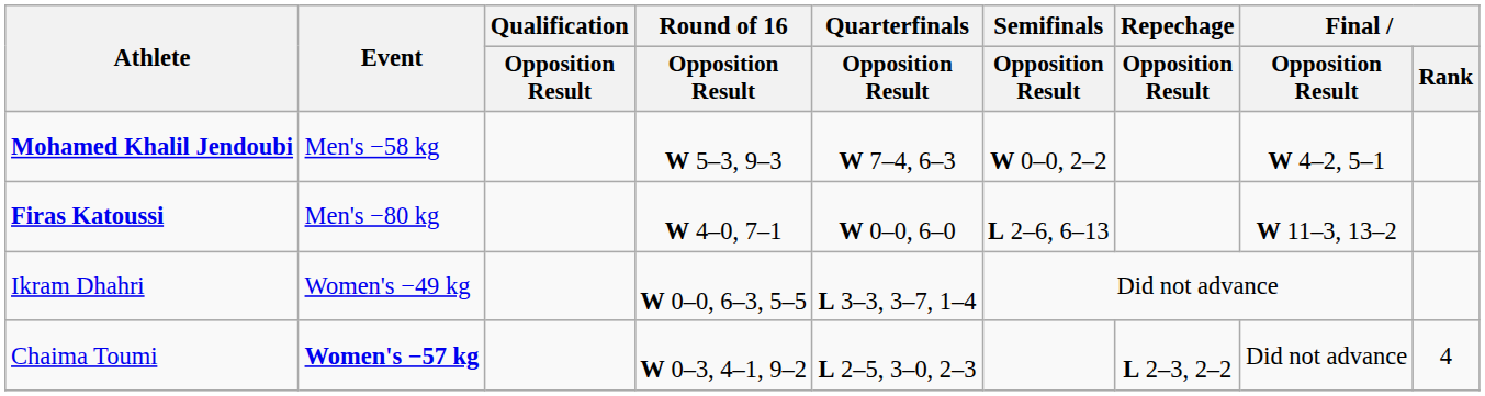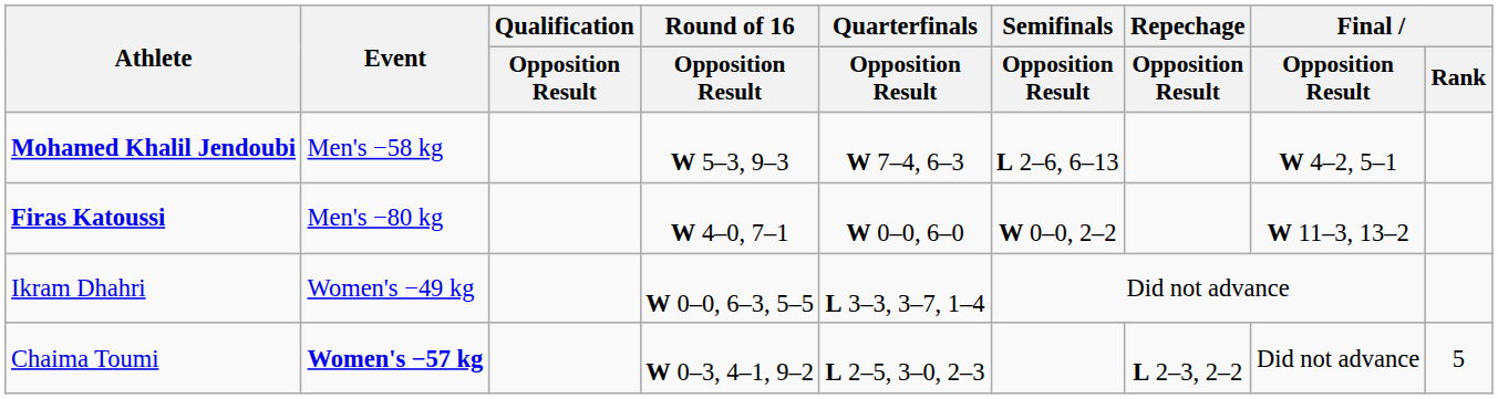Mohamed Khalil Jendoubi | Semifinals / Opposition Result: W 0–0, 2–2 -> L 2–6, 6–13
Firas Katoussi | Semifinals / Opposition Result: L 2–6, 6–13 -> W 0–0, 2–2
Chaima Toumi | Final / Rank: 4 -> 5
